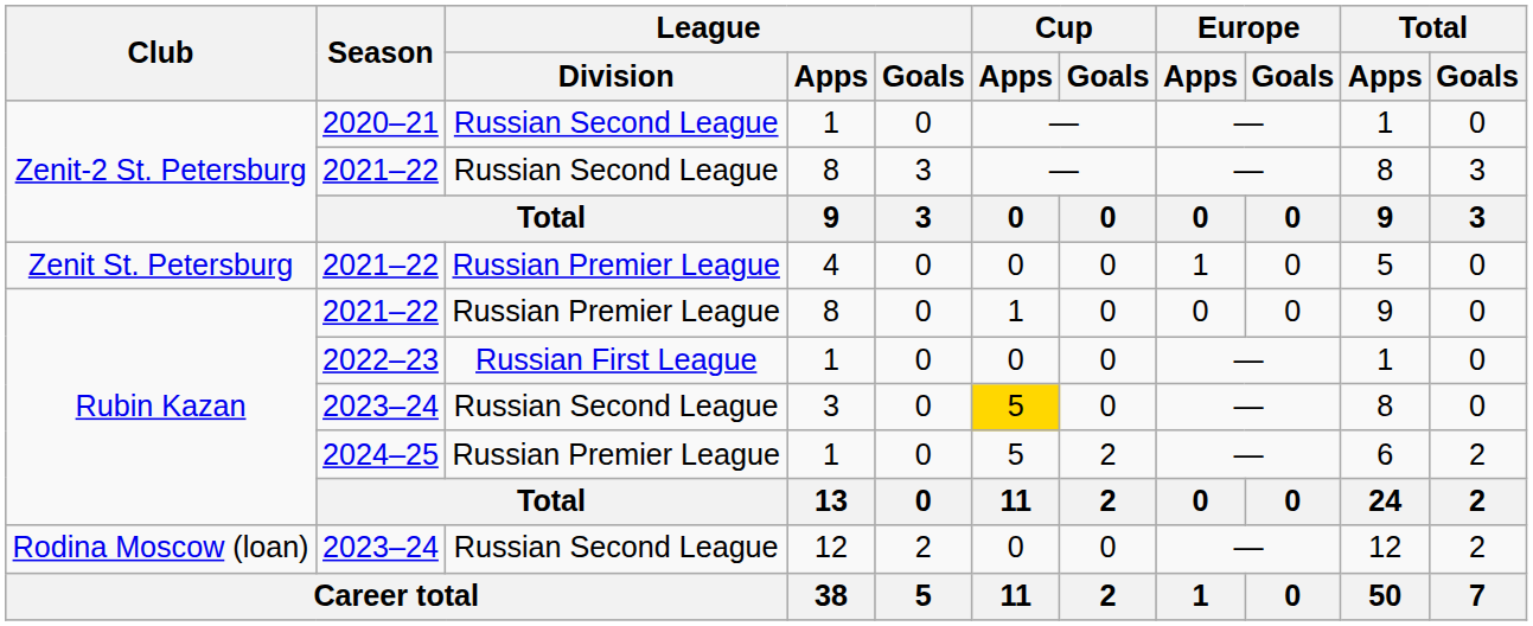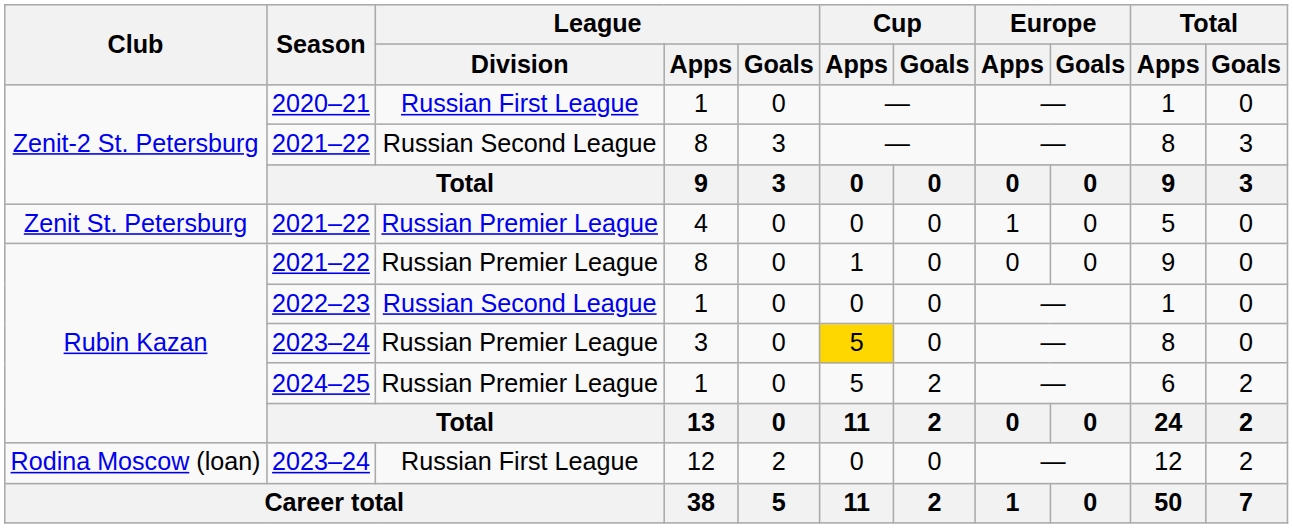2020–21 | League / Division: Russian Second League -> Russian First League
2022–23 | League / Division: Russian First League -> Russian Second League
Rubin Kazan / 2023–24 | League / Division: Russian Second League -> Russian Premier League
Rodina Moscow (loan) / 2023–24 | League / Division: Russian Second League -> Russian First League
